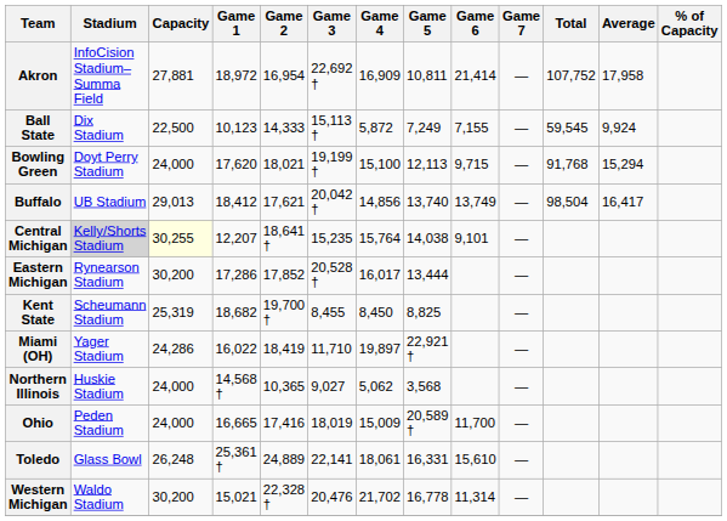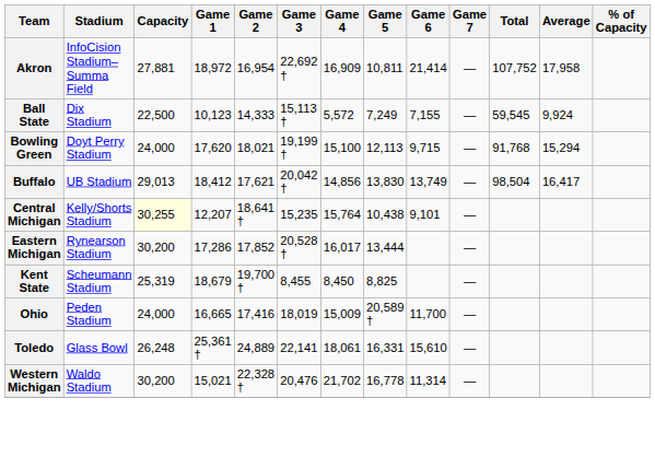Ball State | Game 4: 5,872 -> 5,572
Buffalo | Game 5: 13,740 -> 13,830
Central Michigan | Stadium: lightgrey background -> no background
Central Michigan | Game 5: 14,038 -> 10,438
Kent State | Game 1: 18,682 -> 18,679
- row: Miami (OH) | Yager Stadium | 24,286 | 16,022 | 18,419 | 11,710 | 19,897 | 22,921 † | —
- row: Northern Illinois | Huskie Stadium | 24,000 | 14,568 † | 10,365 | 9,027 | 5,062 | 3,568 | —
